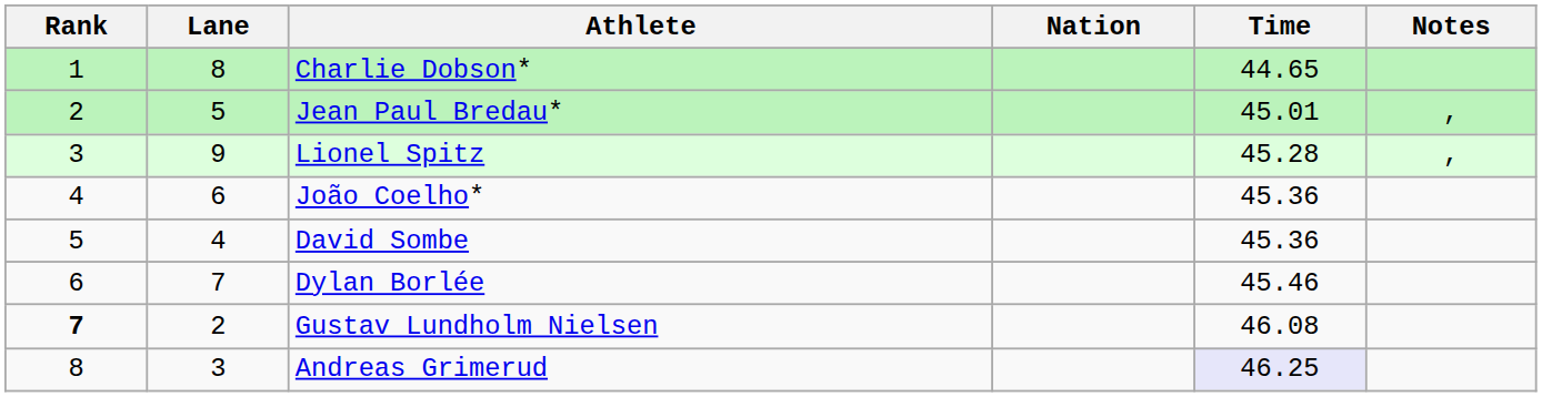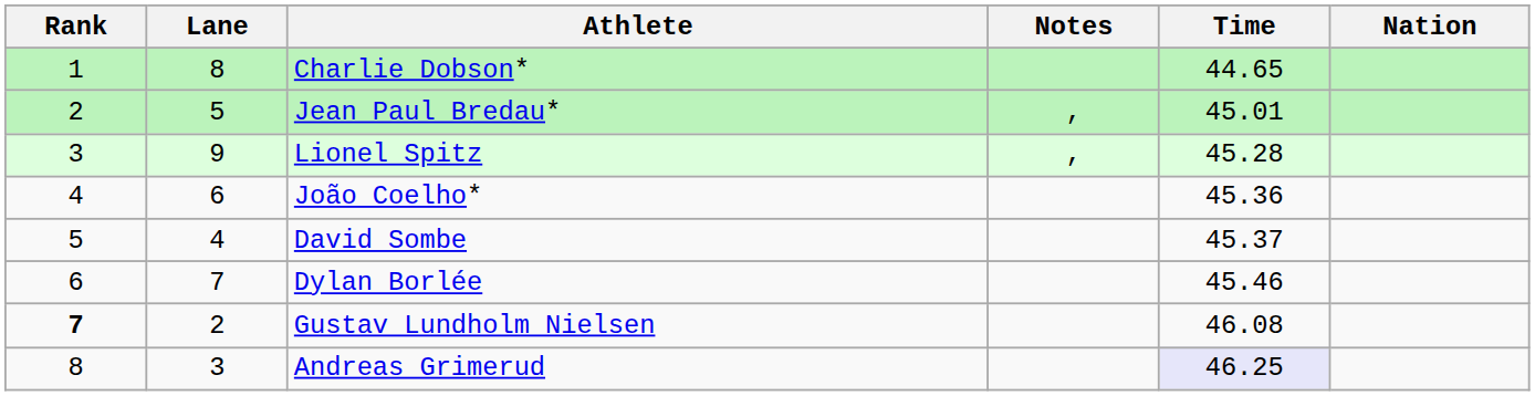columns swapped: Nation <-> Notes
David Sombe | Time: 45.36 -> 45.37
